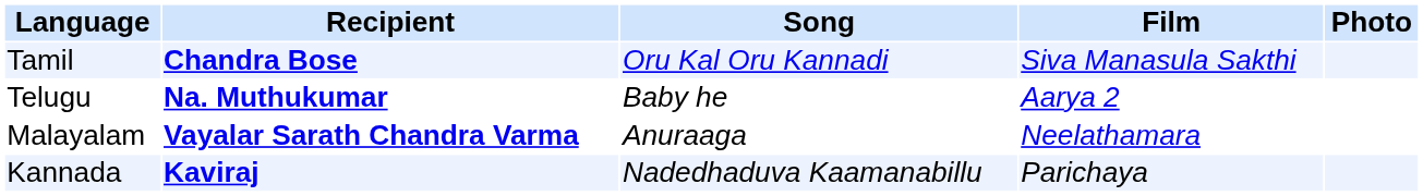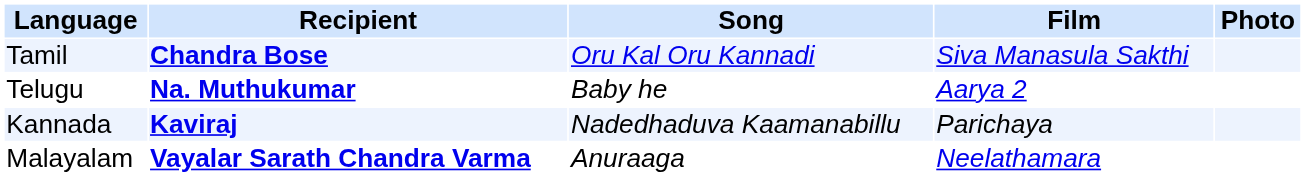rows swapped: Kannada <-> Malayalam
